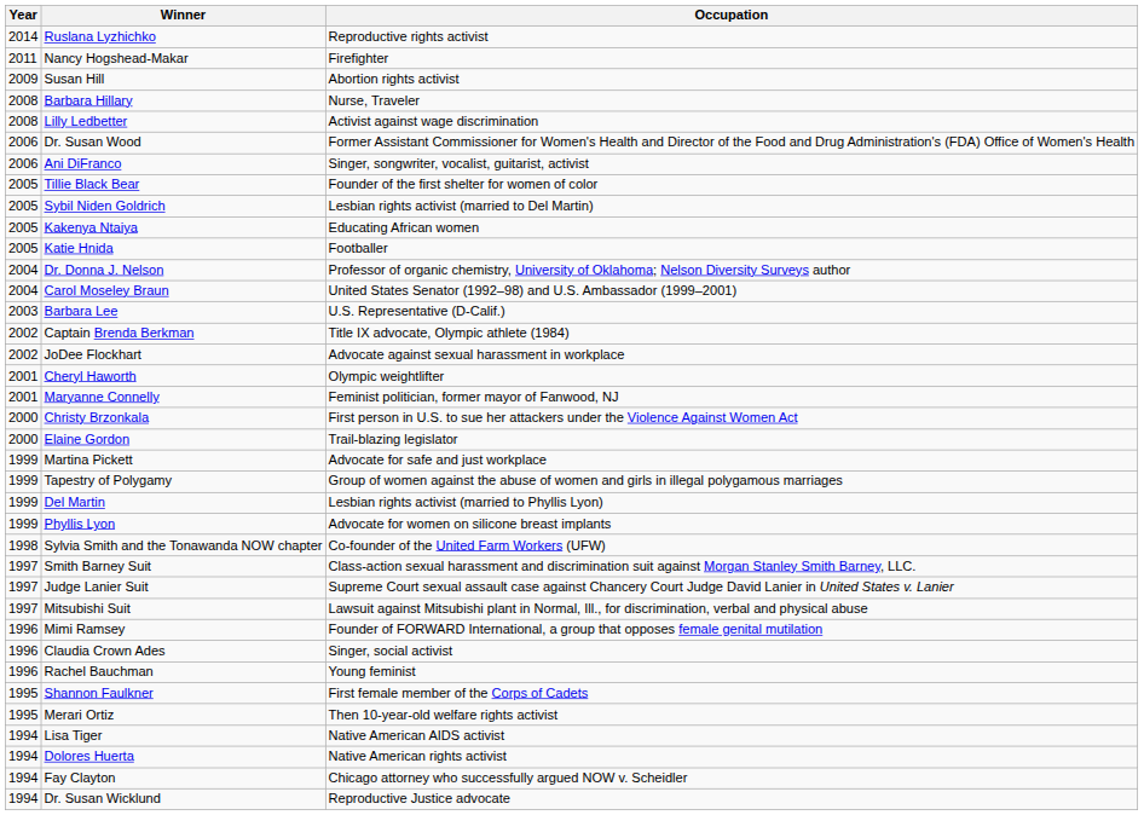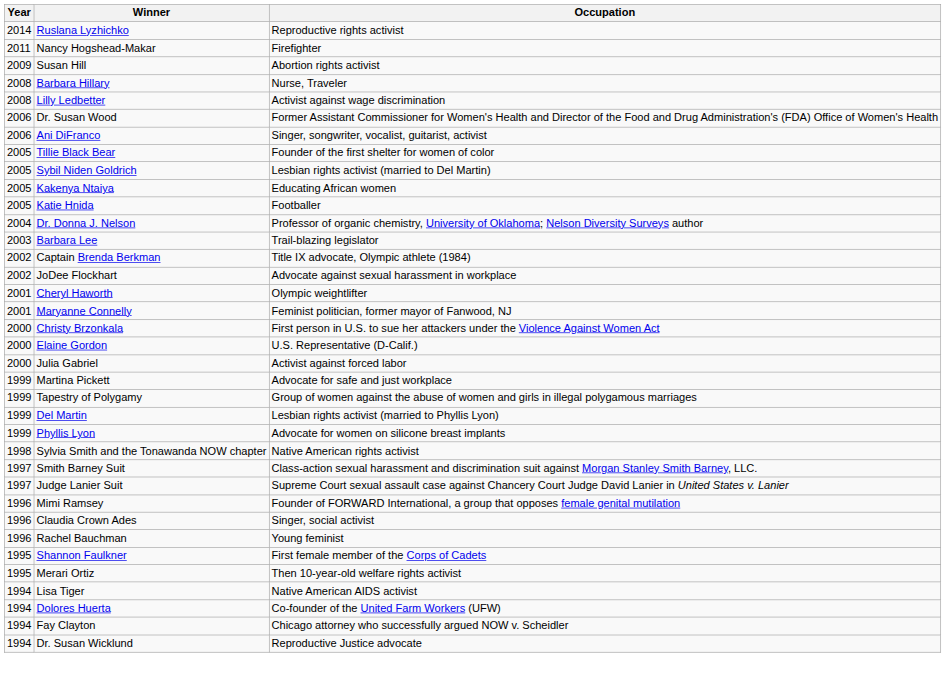- row: 2004 | Carol Moseley Braun | United States Senator (1992–98) and U.S. Ambassador (1999–2001)
Barbara Lee | Occupation: U.S. Representative (D-Calif.) -> Trail-blazing legislator
Elaine Gordon | Occupation: Trail-blazing legislator -> U.S. Representative (D-Calif.)
+ row: 2000 | Julia Gabriel | Activist against forced labor
Sylvia Smith and the Tonawanda NOW chapter | Occupation: Co-founder of the United Farm Workers (UFW) -> Native American rights activist
- row: 1997 | Mitsubishi Suit | Lawsuit against Mitsubishi plant in Normal, Ill., for discrimination, verbal and physical abuse
Dolores Huerta | Occupation: Native American rights activist -> Co-founder of the United Farm Workers (UFW)
